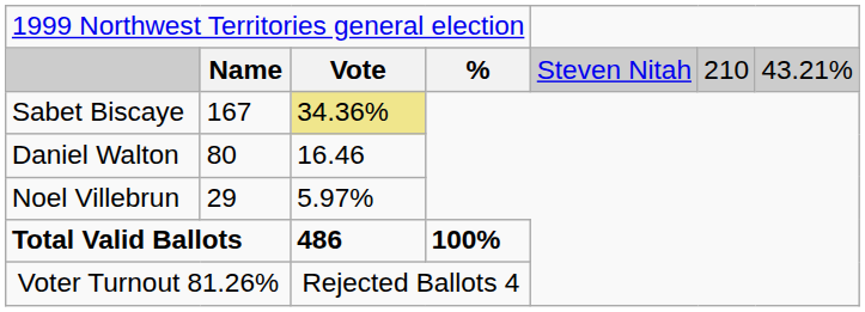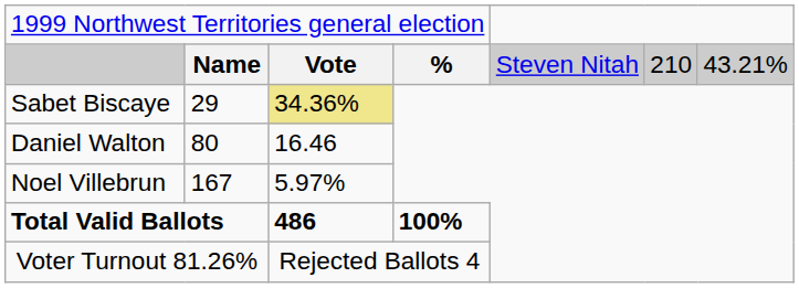Sabet Biscaye | column 2: 167 -> 29
Noel Villebrun | column 2: 29 -> 167
